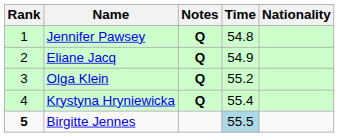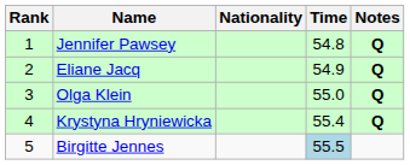columns swapped: Nationality <-> Notes
Olga Klein | Time: 55.2 -> 55.0
Birgitte Jennes | Rank: bold -> normal
